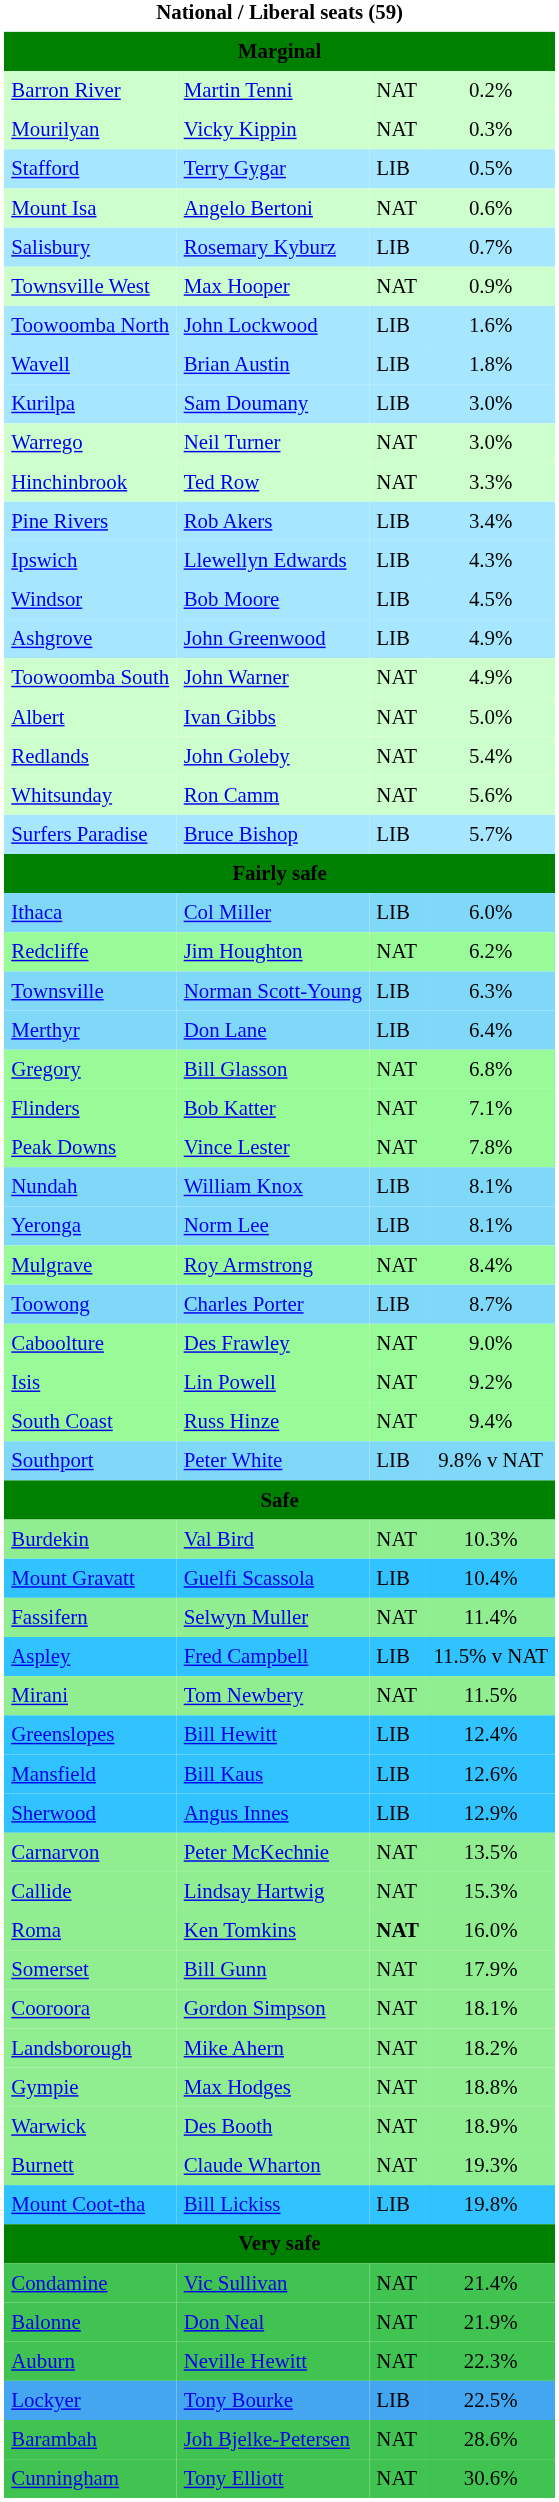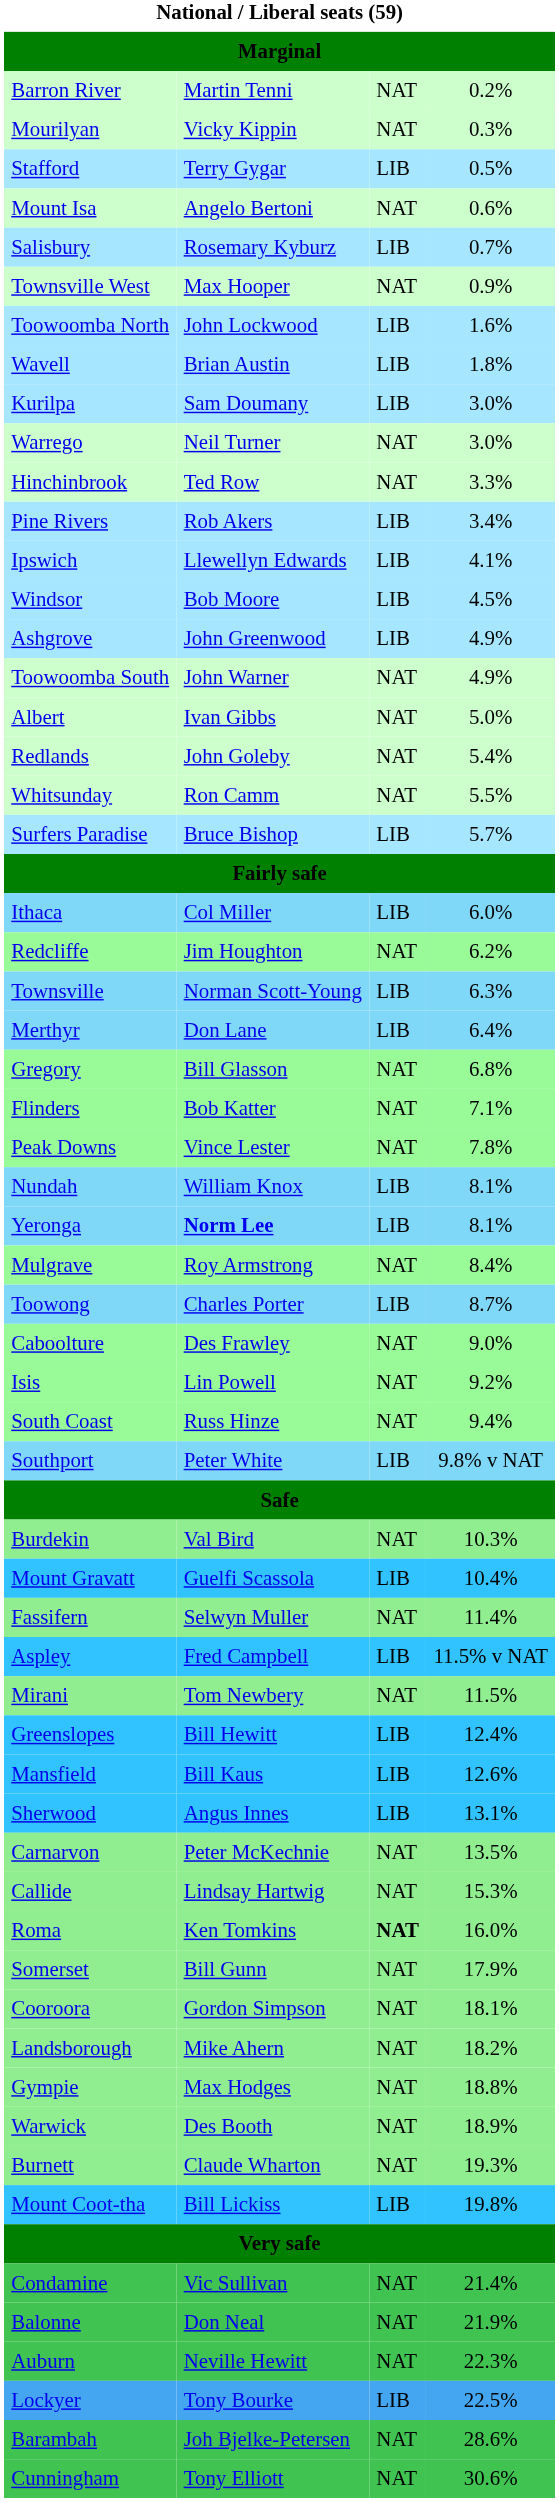Ipswich | column 4: 4.3% -> 4.1%
Whitsunday | column 4: 5.6% -> 5.5%
Yeronga | column 2: normal -> bold
Sherwood | column 4: 12.9% -> 13.1%
